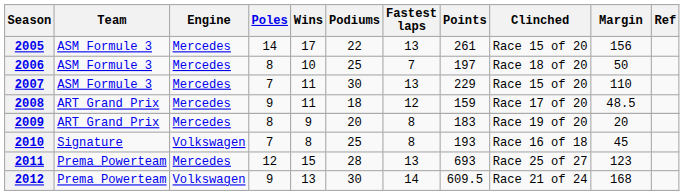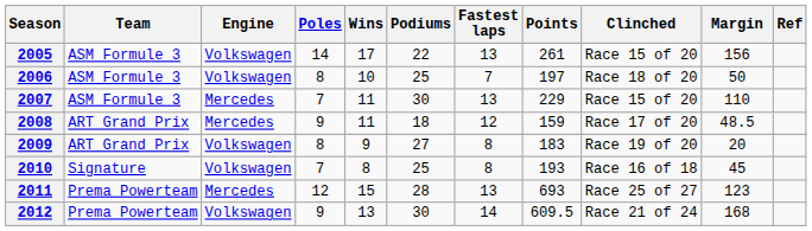2005 | Engine: Mercedes -> Volkswagen
2006 | Engine: Mercedes -> Volkswagen
2009 | Engine: Mercedes -> Volkswagen
2009 | Podiums: 20 -> 27
